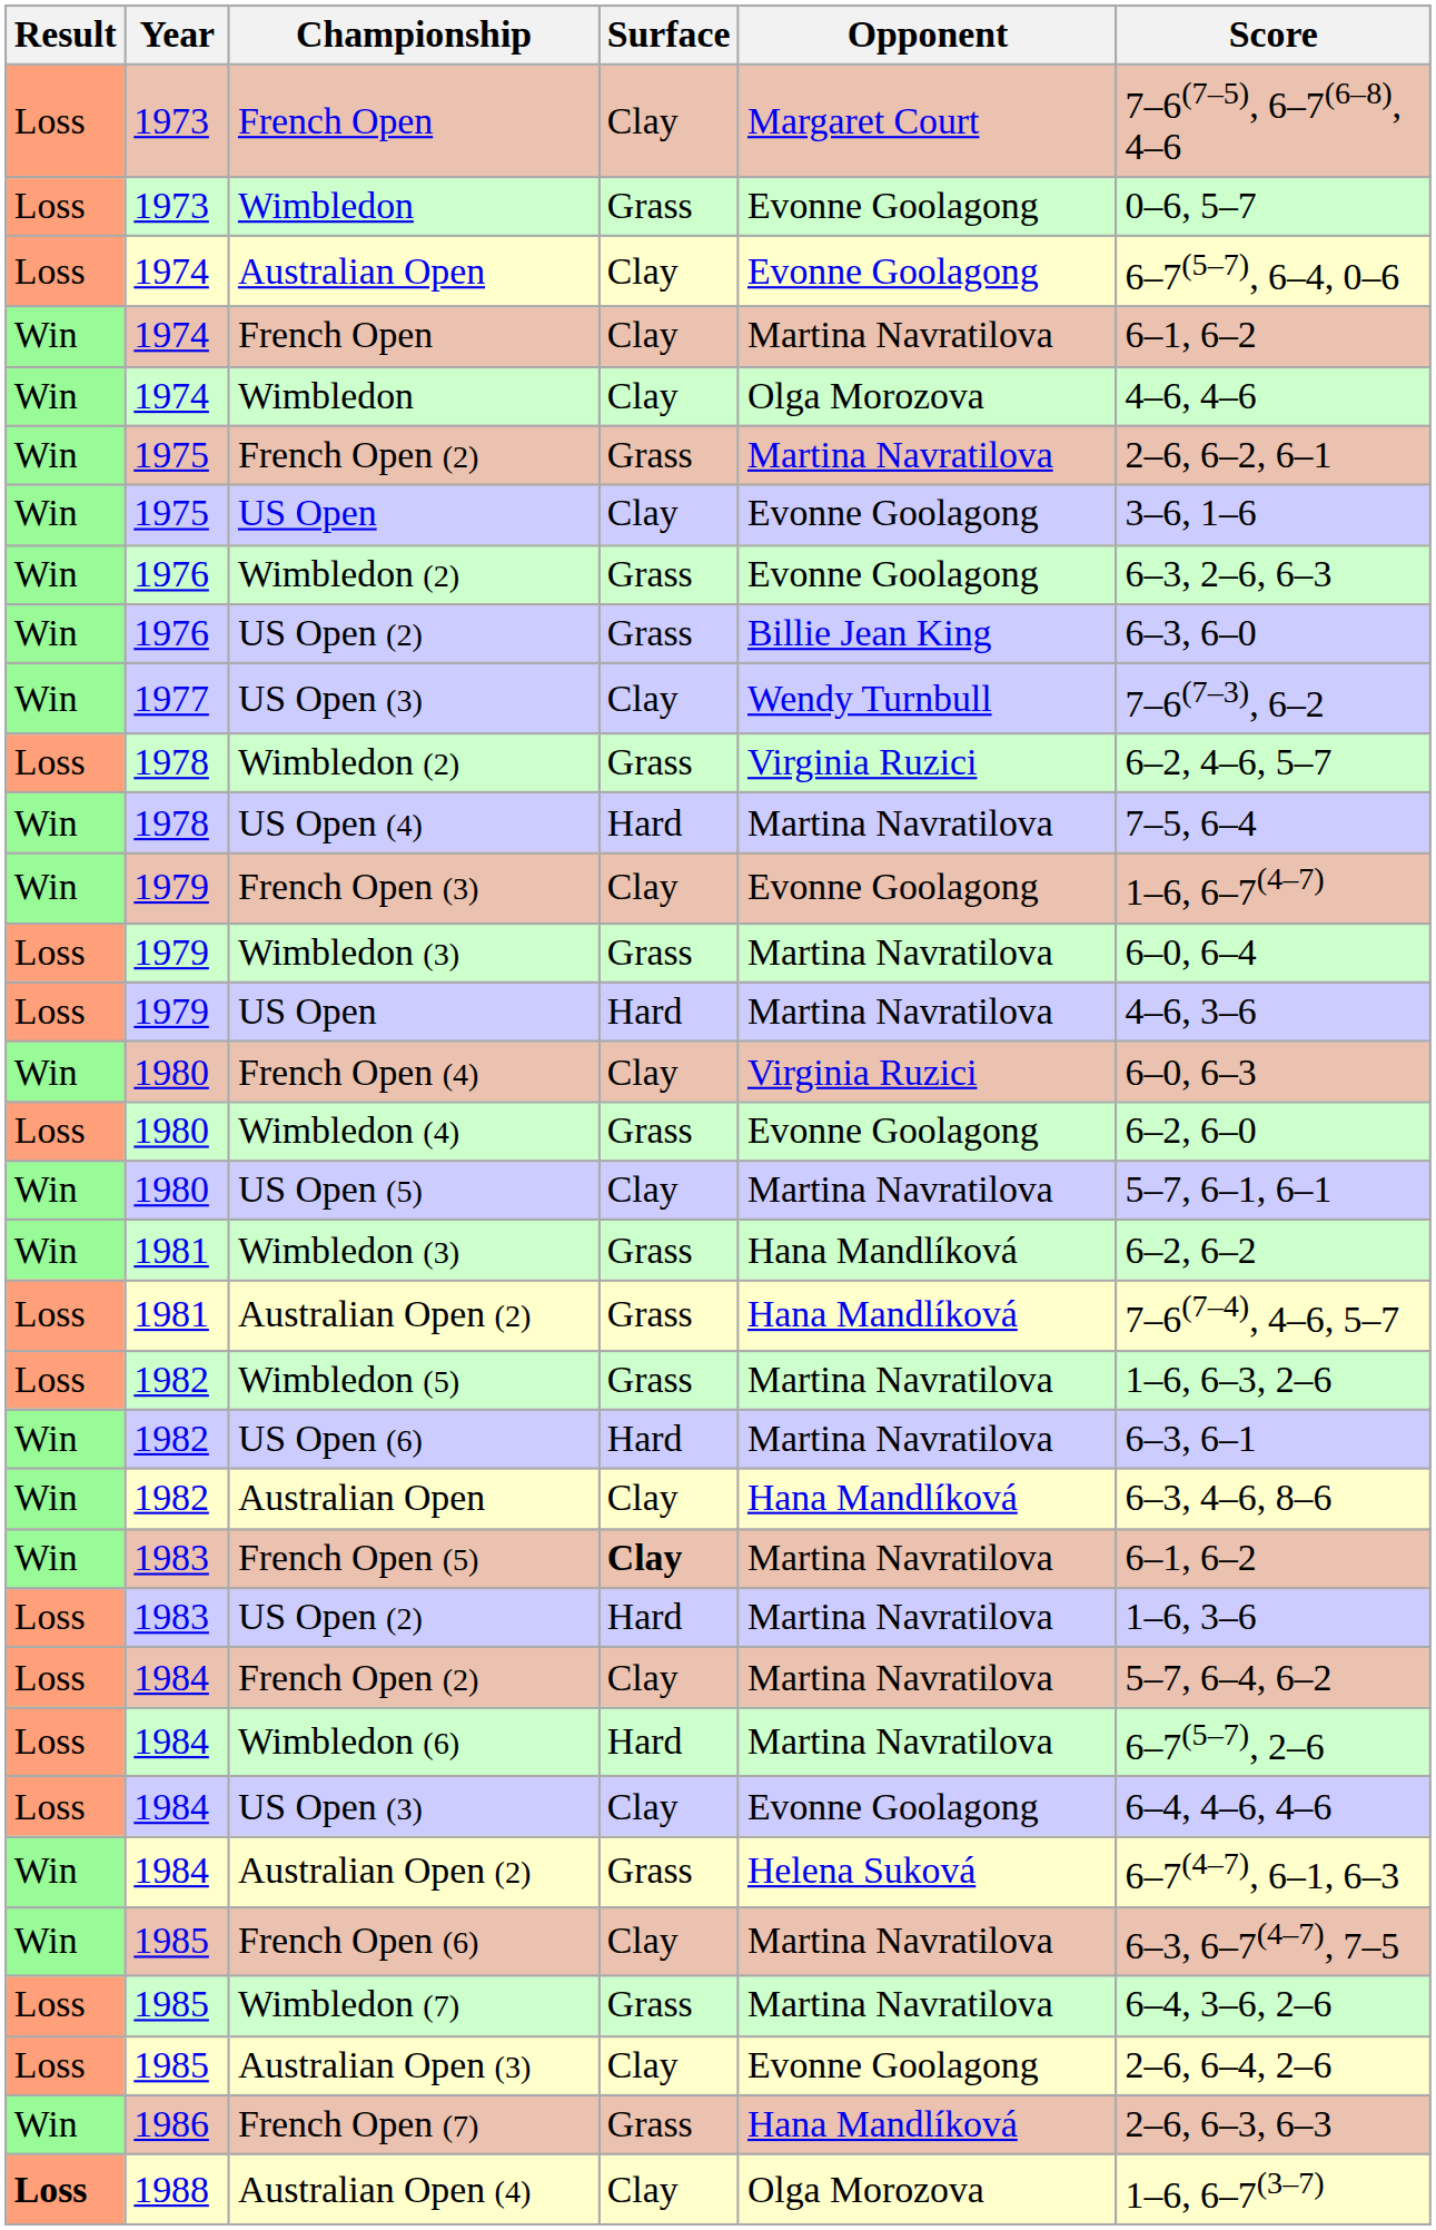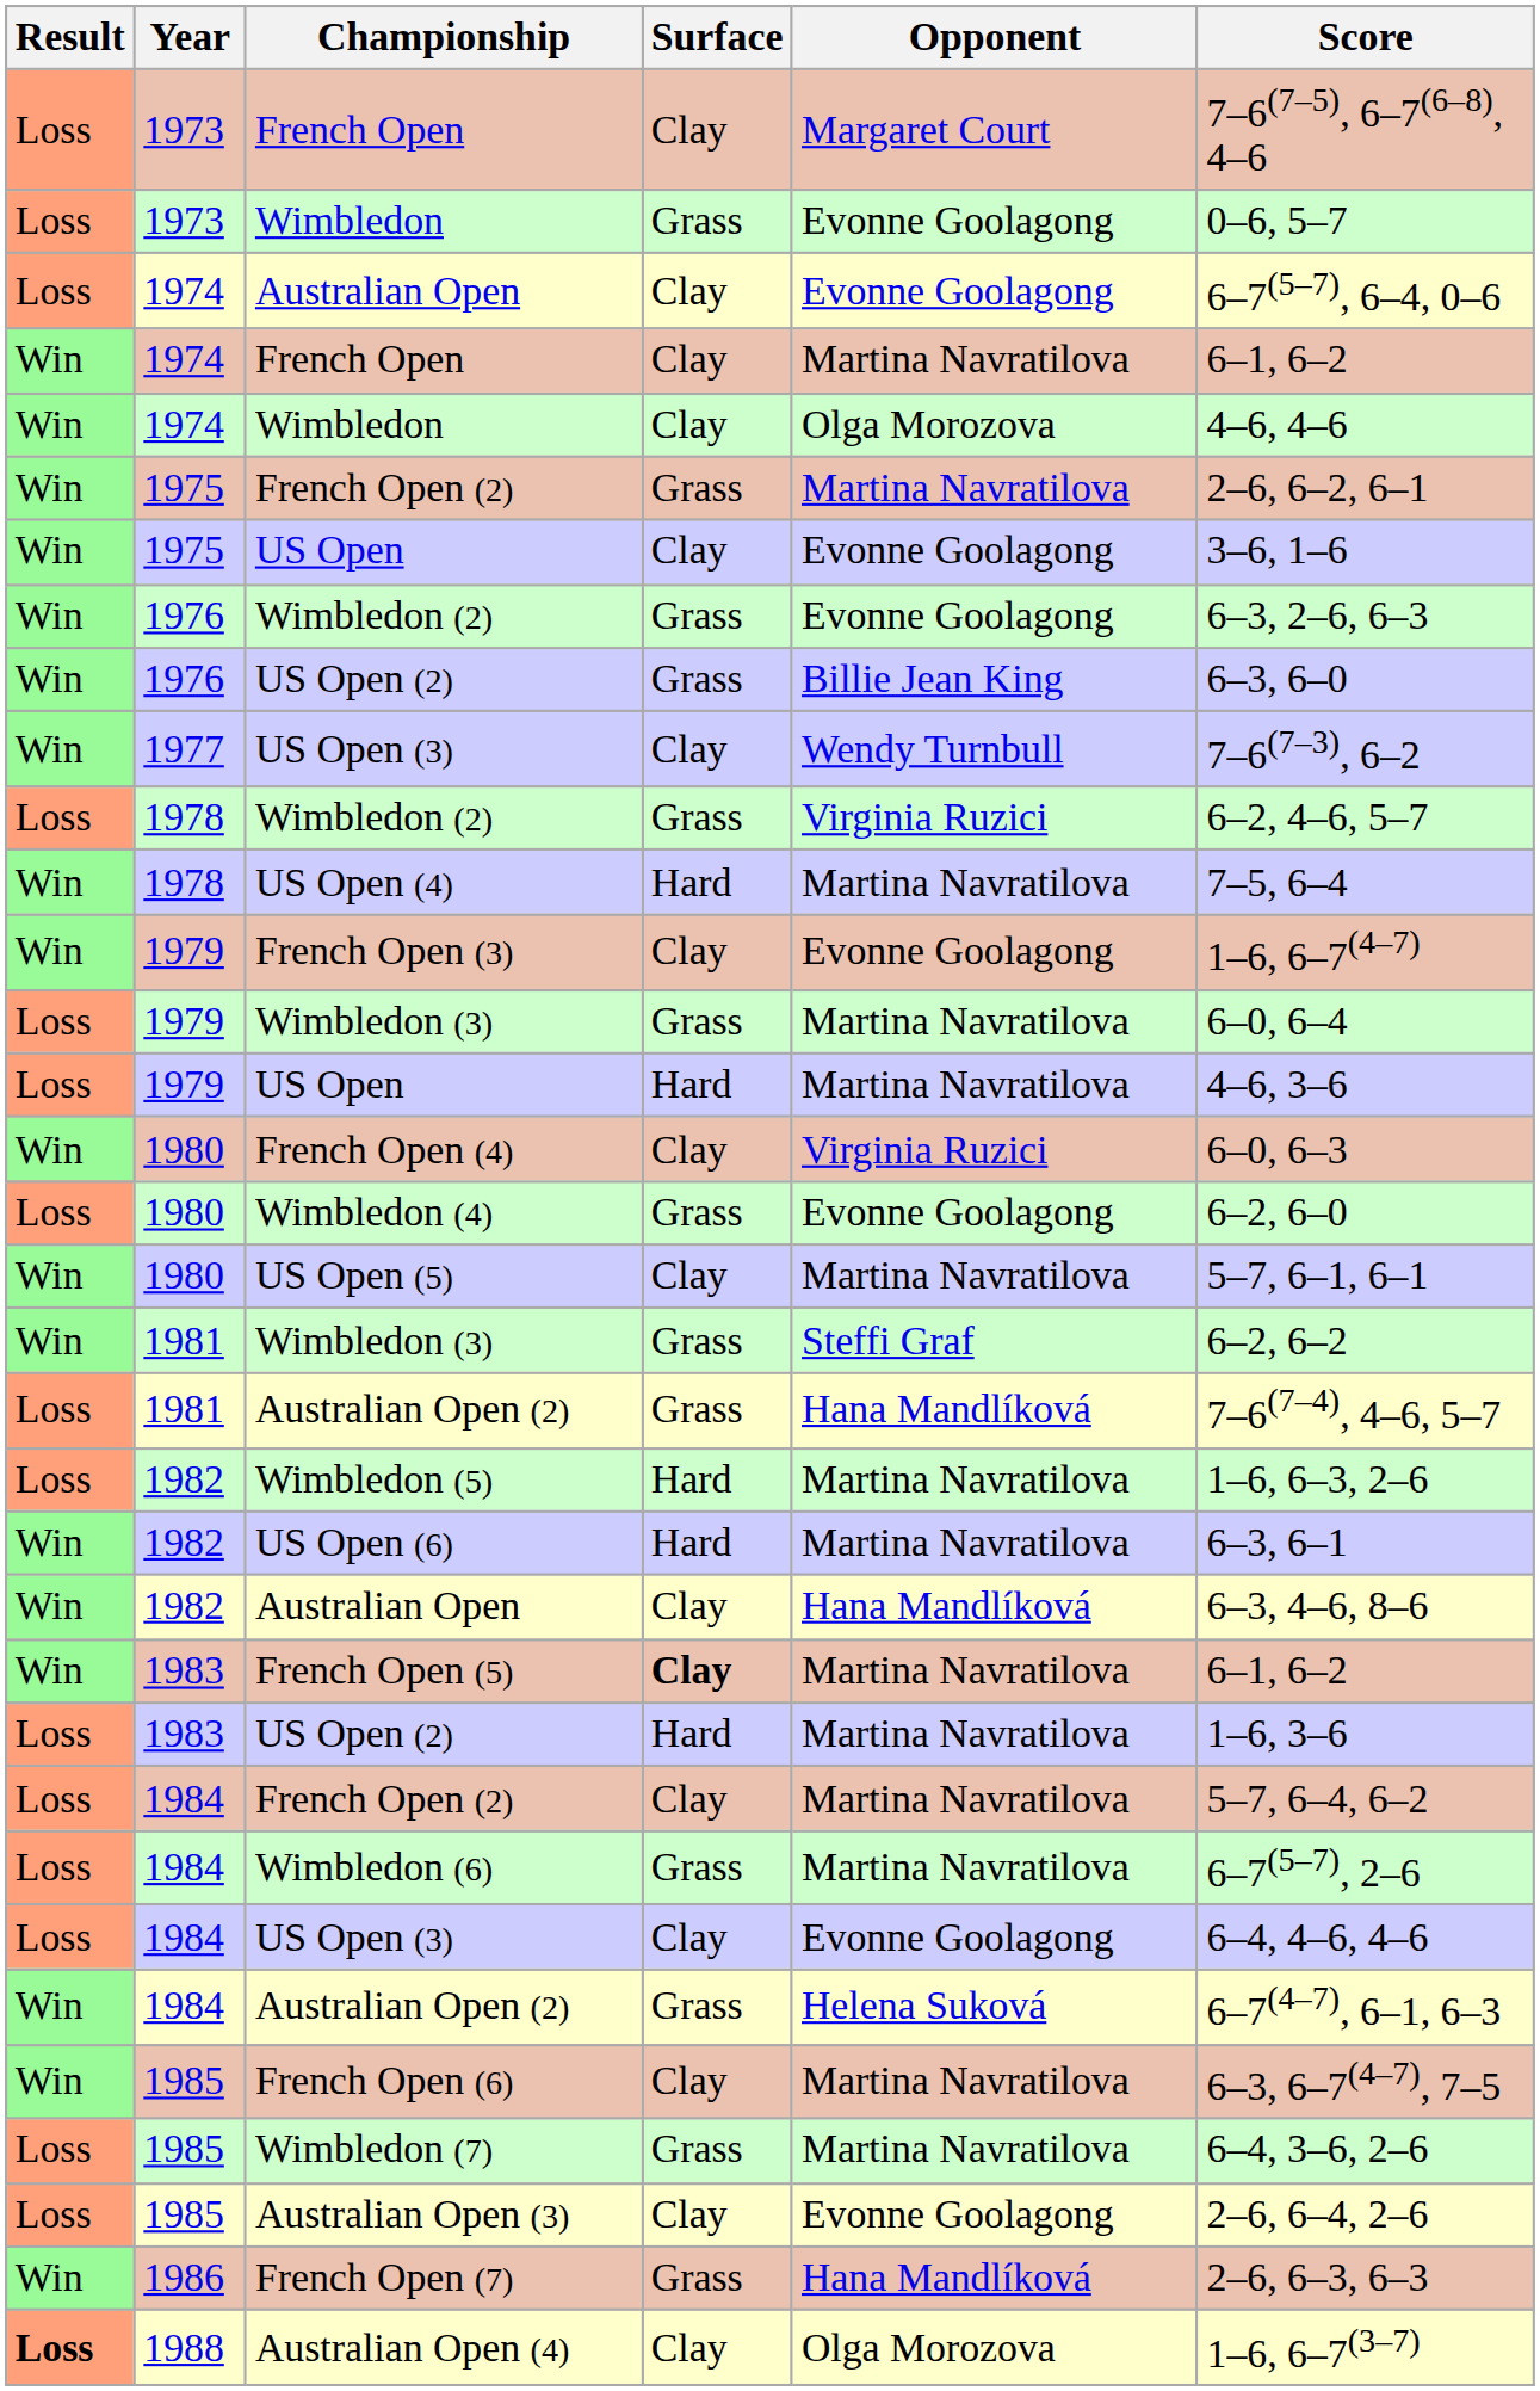1981 / Wimbledon (3) | Opponent: Hana Mandlíková -> Steffi Graf
Wimbledon (5) | Surface: Grass -> Hard
Wimbledon (6) | Surface: Hard -> Grass
